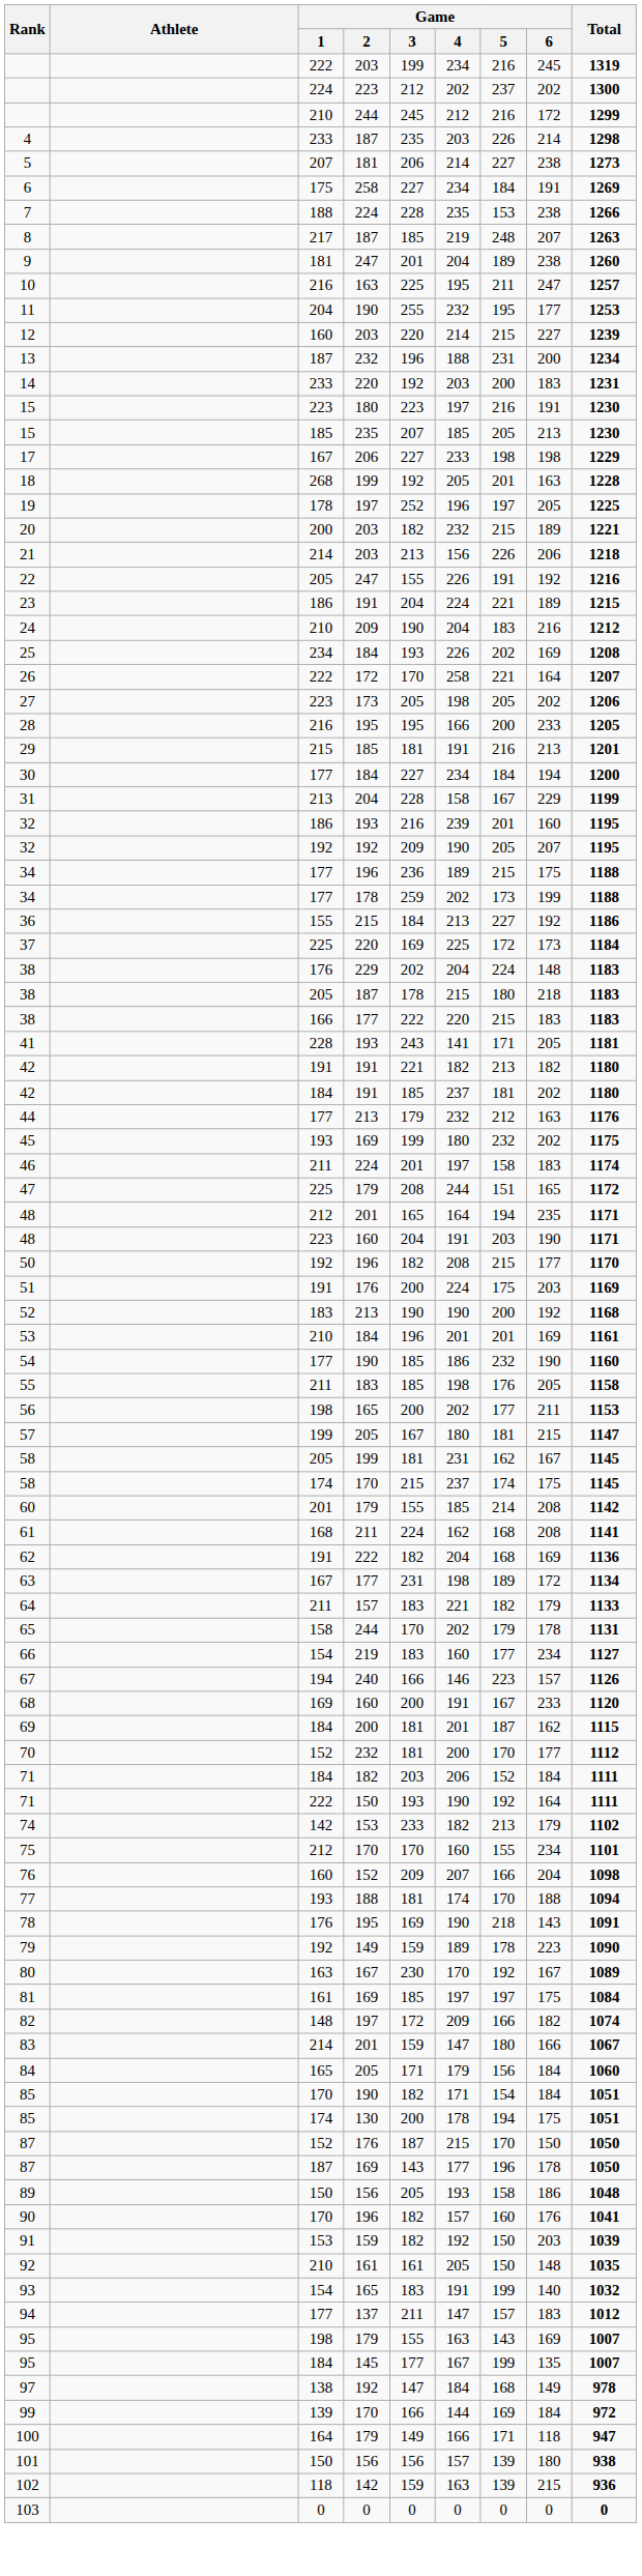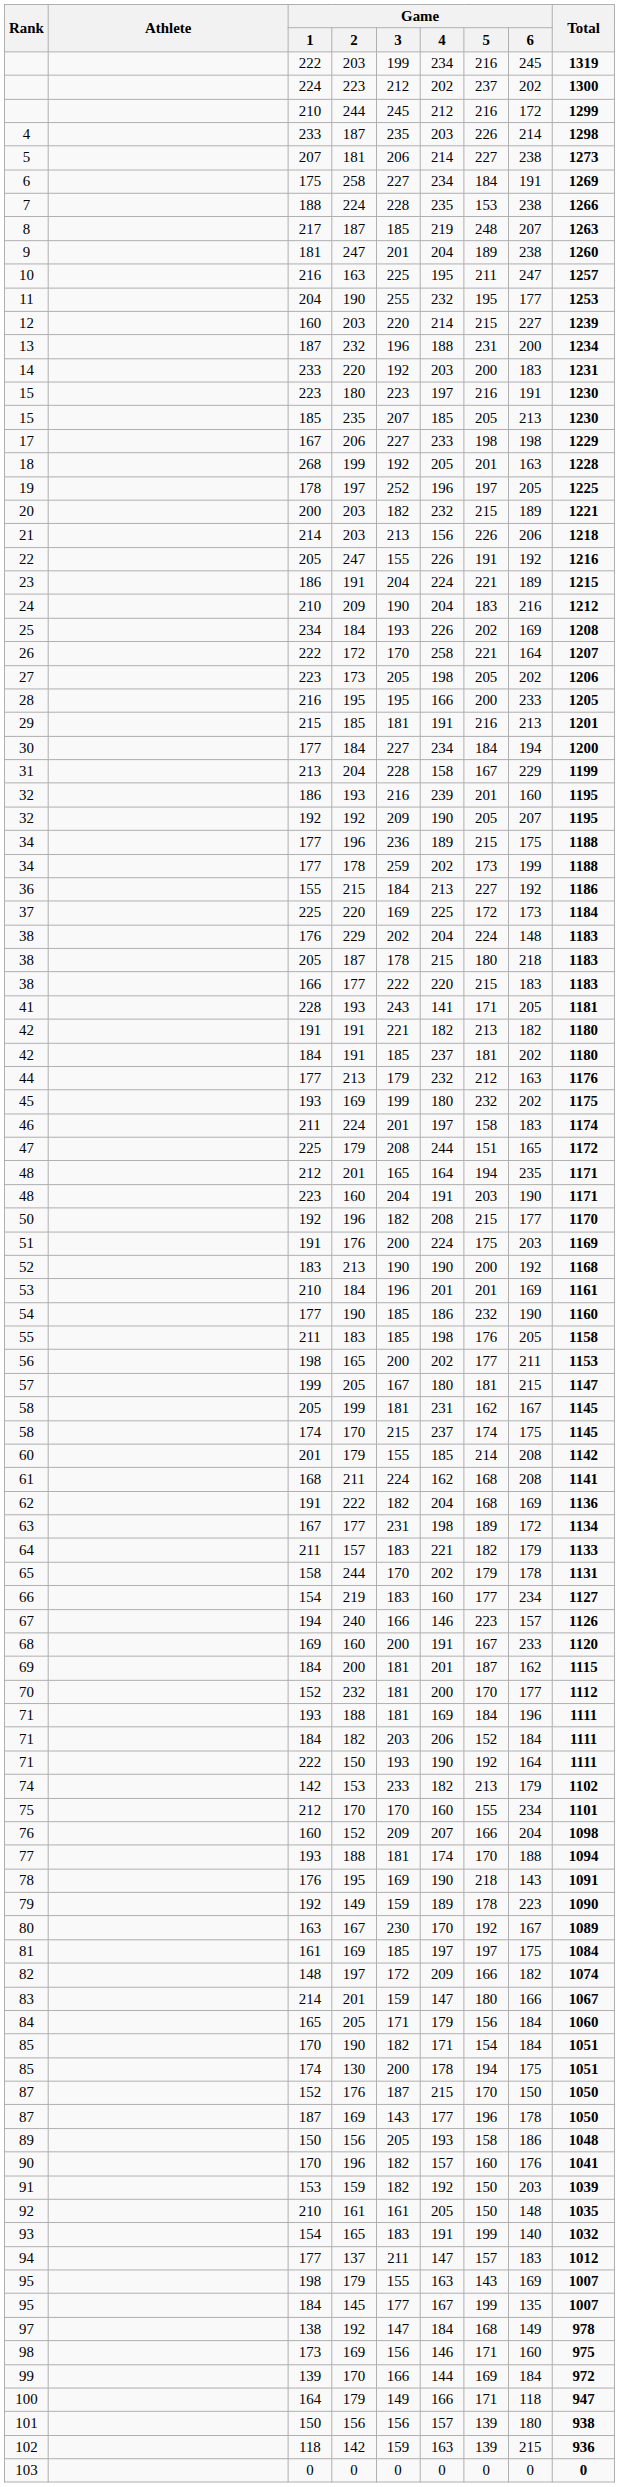+ row: 71 | 193 | 188 | 181 | 169 | 184 | 196 | 1111
+ row: 98 | 173 | 169 | 156 | 146 | 171 | 160 | 975
